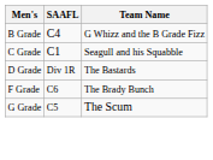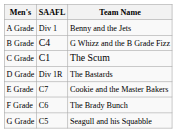+ row: A Grade | Div 1 | Benny and the Jets
C Grade | Team Name: Seagull and his Squabble -> The Scum
+ row: E Grade | C7 | Cookie and the Master Bakers
G Grade | Team Name: The Scum -> Seagull and his Squabble
